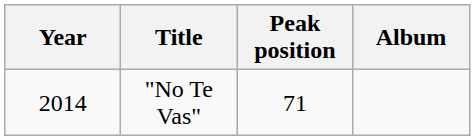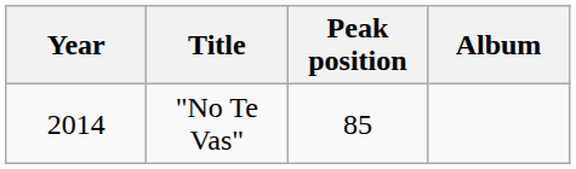"No Te Vas" | Peak position: 71 -> 85
